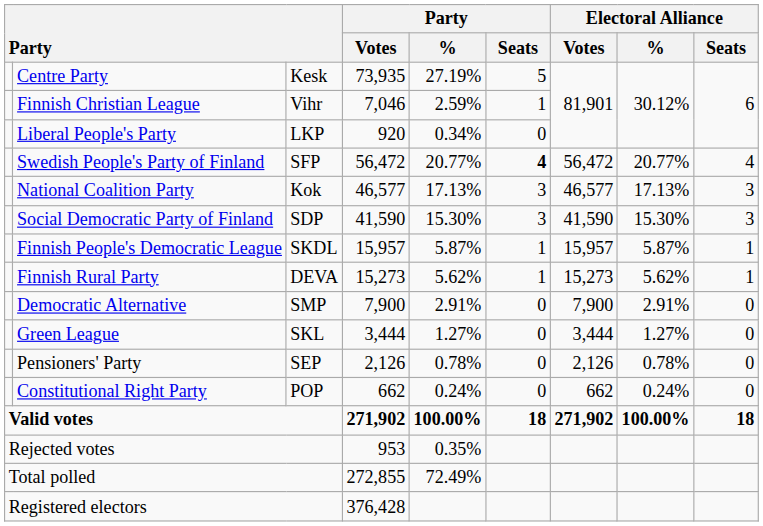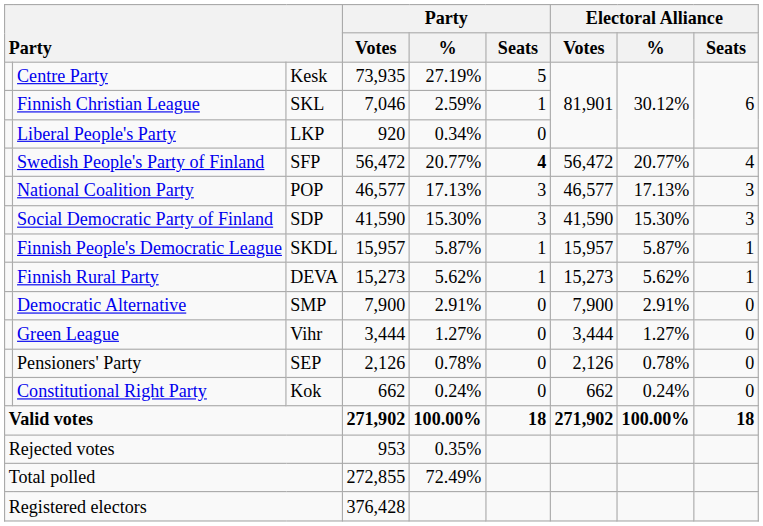Finnish Christian League | column 3: Vihr -> SKL
National Coalition Party | column 3: Kok -> POP
Green League | column 3: SKL -> Vihr
Constitutional Right Party | column 3: POP -> Kok
